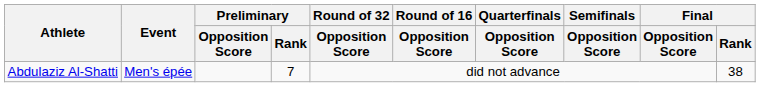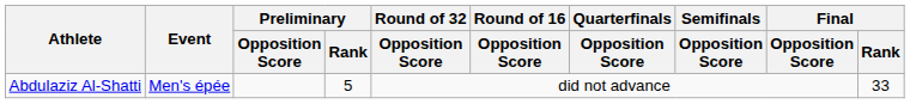Abdulaziz Al-Shatti | Preliminary / Rank: 7 -> 5
Abdulaziz Al-Shatti | Final / Rank: 38 -> 33
